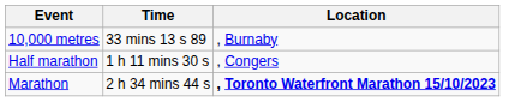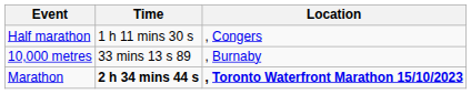rows swapped: 10,000 metres <-> Half marathon
Marathon | Time: normal -> bold
